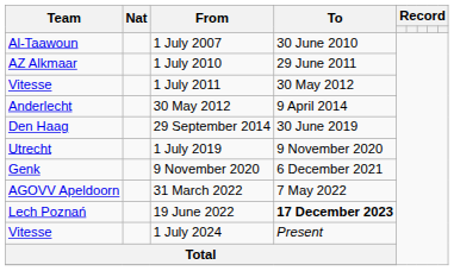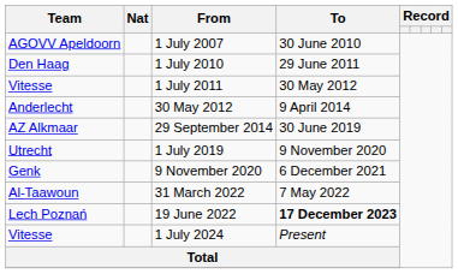1 July 2007 | Team: Al-Taawoun -> AGOVV Apeldoorn
1 July 2010 | Team: AZ Alkmaar -> Den Haag
29 September 2014 | Team: Den Haag -> AZ Alkmaar
31 March 2022 | Team: AGOVV Apeldoorn -> Al-Taawoun
